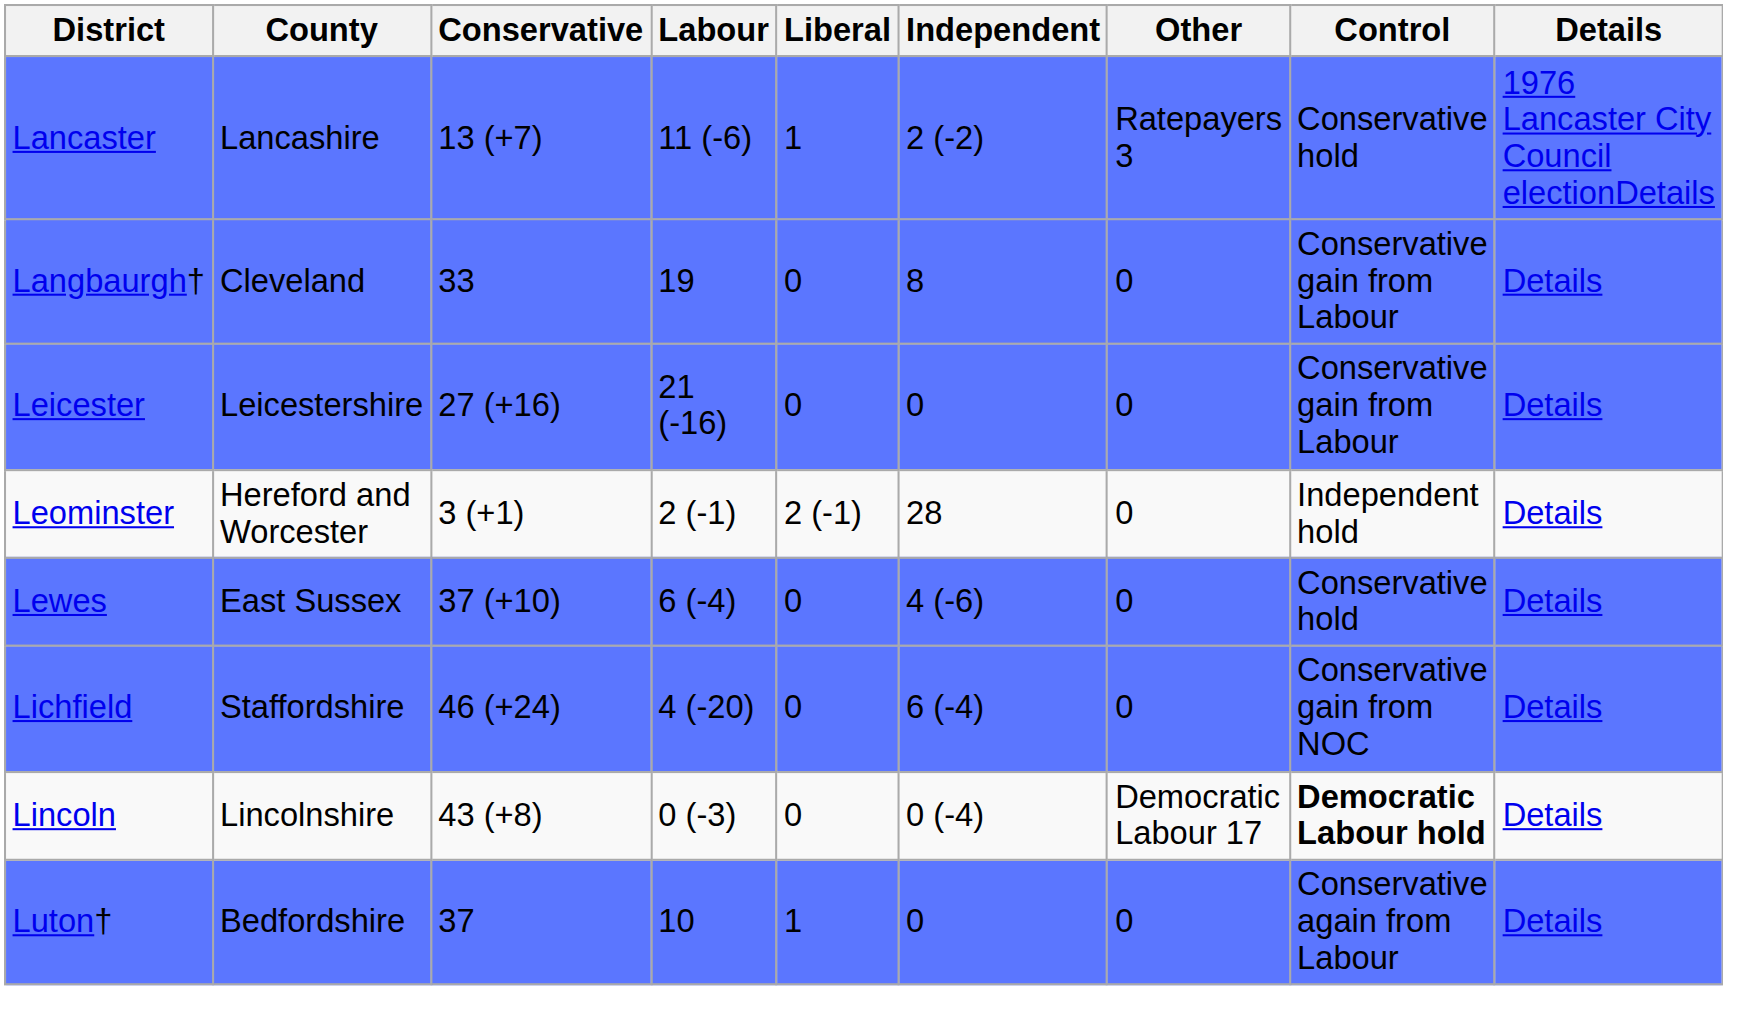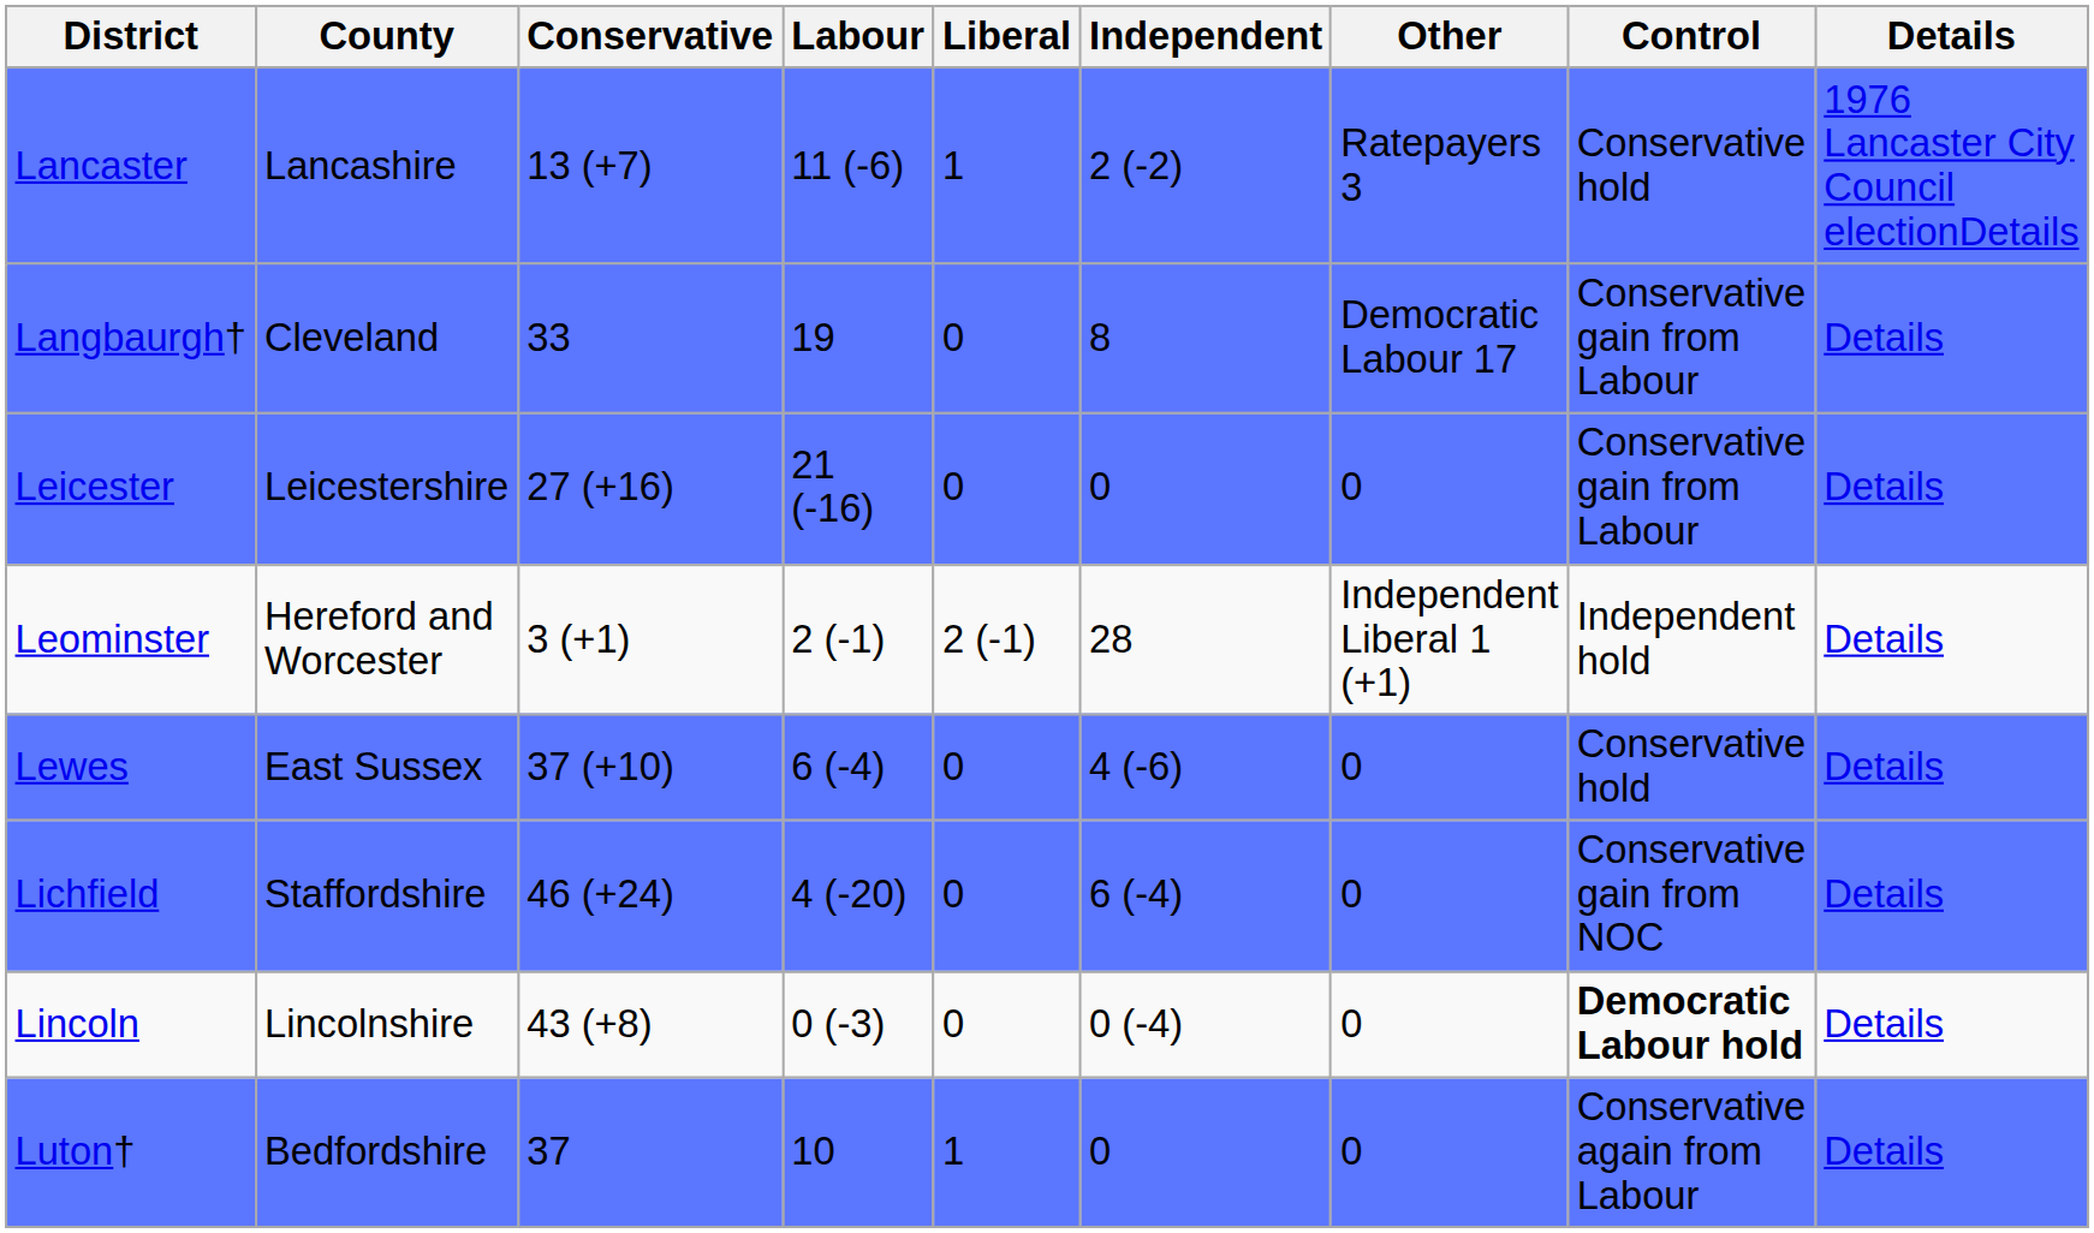Langbaurgh† | Other: 0 -> Democratic Labour 17
Leominster | Other: 0 -> Independent Liberal 1 (+1)
Lincoln | Other: Democratic Labour 17 -> 0
